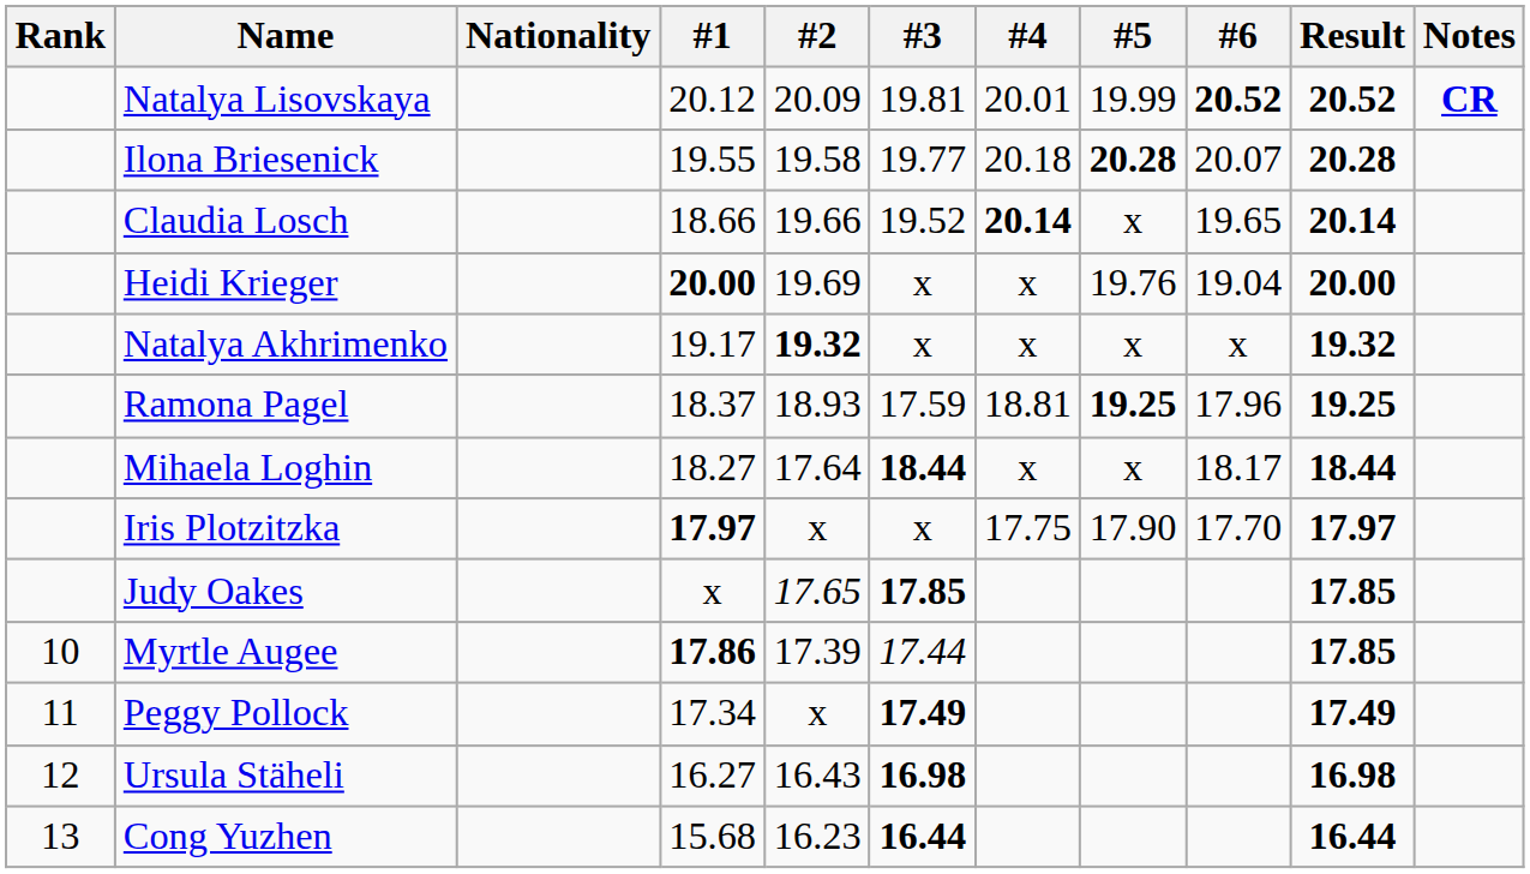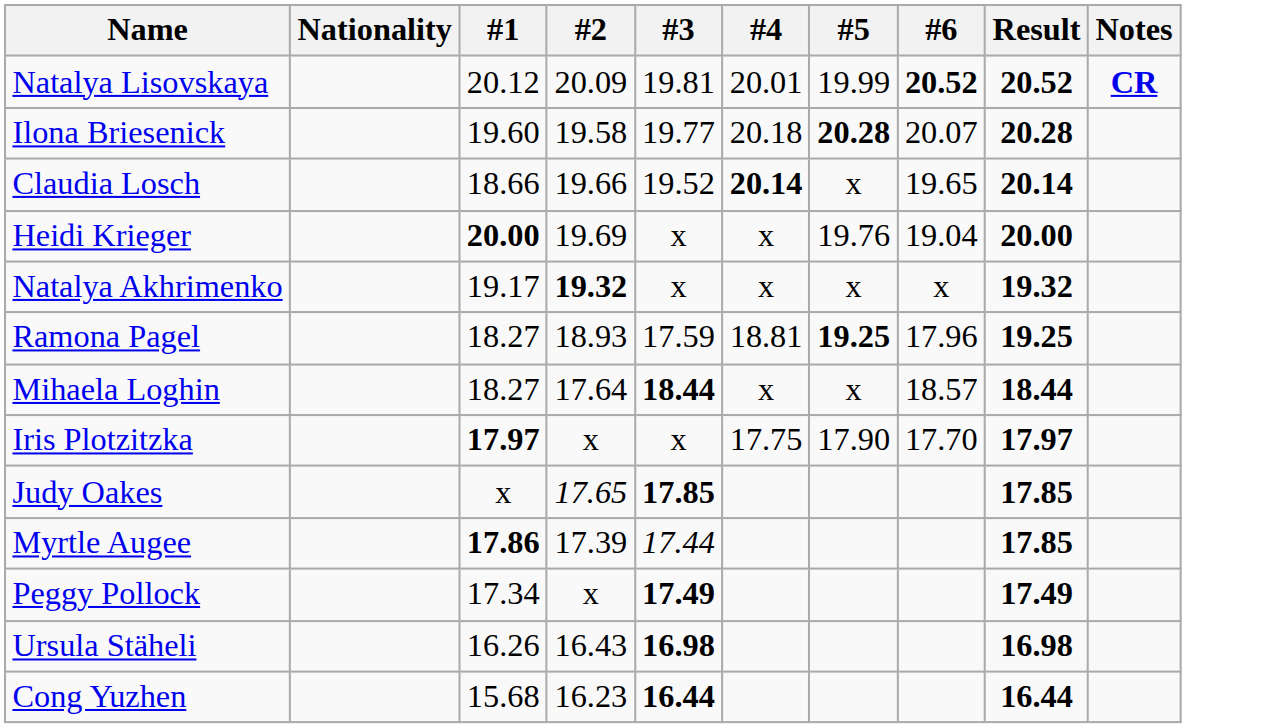- column: Rank | 10 | 11 | 12 | 13
Ilona Briesenick | #1: 19.55 -> 19.60
Ramona Pagel | #1: 18.37 -> 18.27
Mihaela Loghin | #6: 18.17 -> 18.57
Ursula Stäheli | #1: 16.27 -> 16.26
